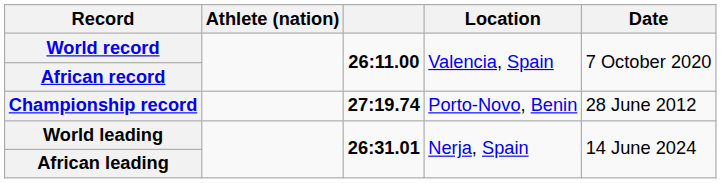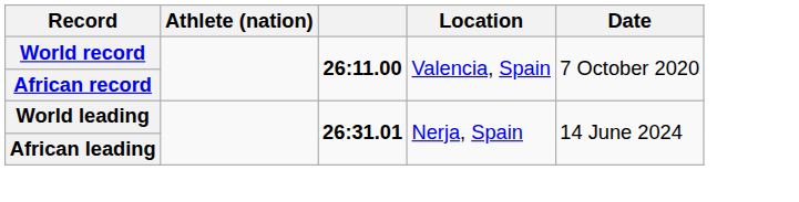- row: Championship record | 27:19.74 | Porto-Novo, Benin | 28 June 2012
